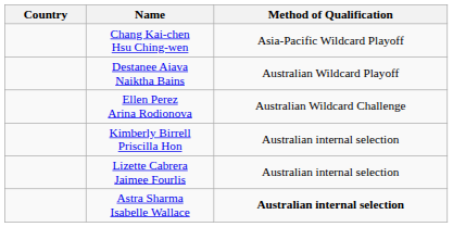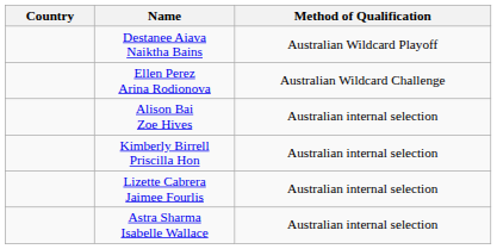- row: Chang Kai-chen Hsu Ching-wen | Asia-Pacific Wildcard Playoff
+ row: Alison Bai Zoe Hives | Australian internal selection
Astra Sharma Isabelle Wallace | Method of Qualification: bold -> normal
